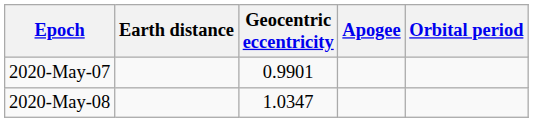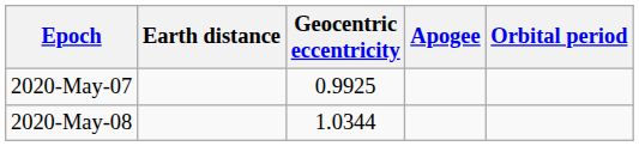2020-May-07 | Geocentric eccentricity: 0.9901 -> 0.9925
2020-May-08 | Geocentric eccentricity: 1.0347 -> 1.0344
